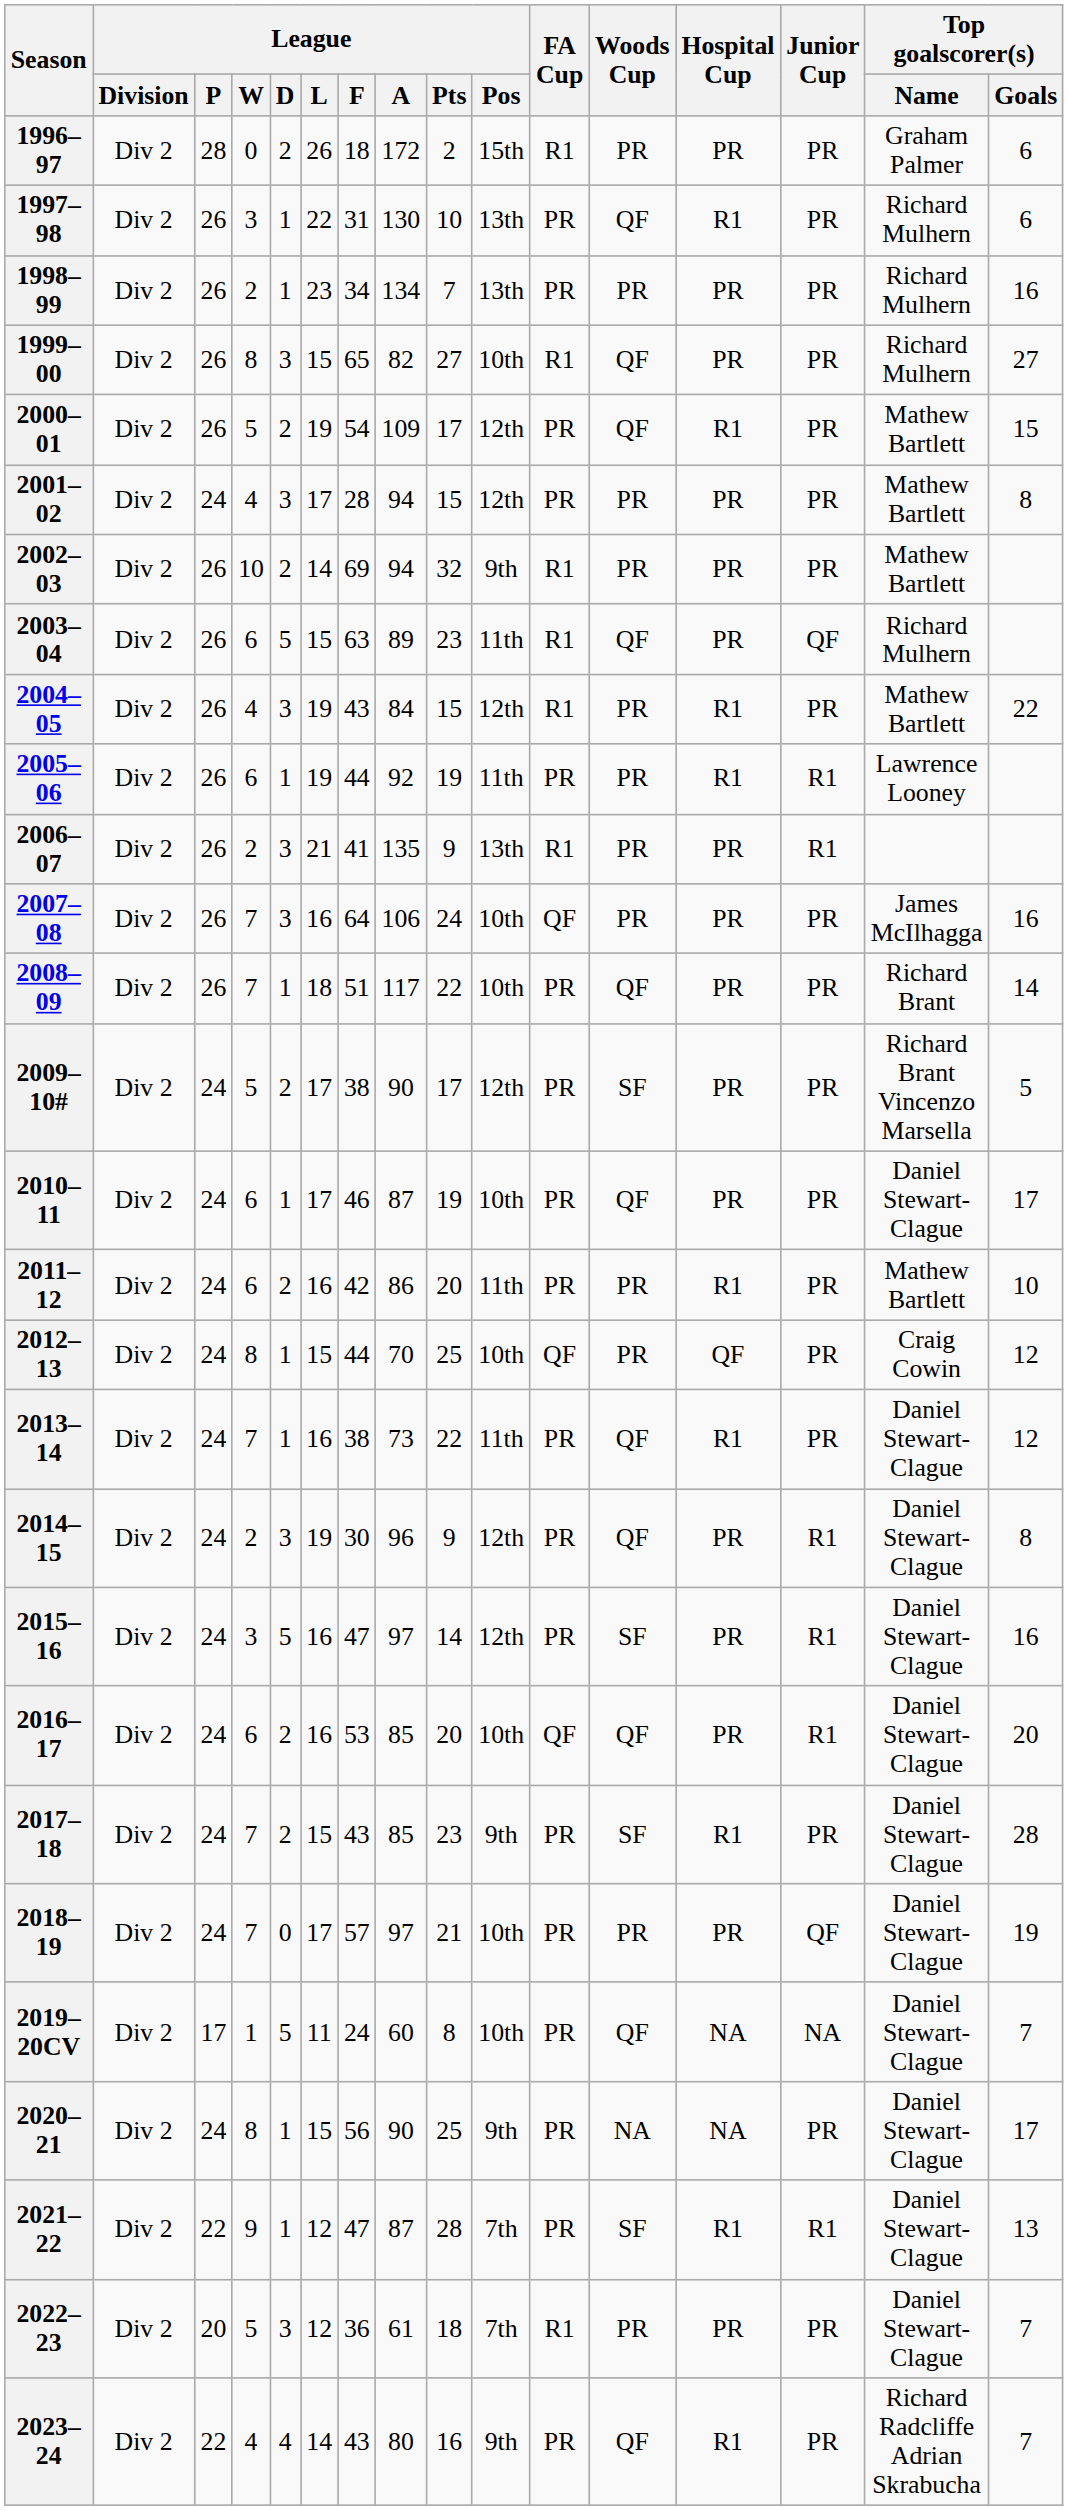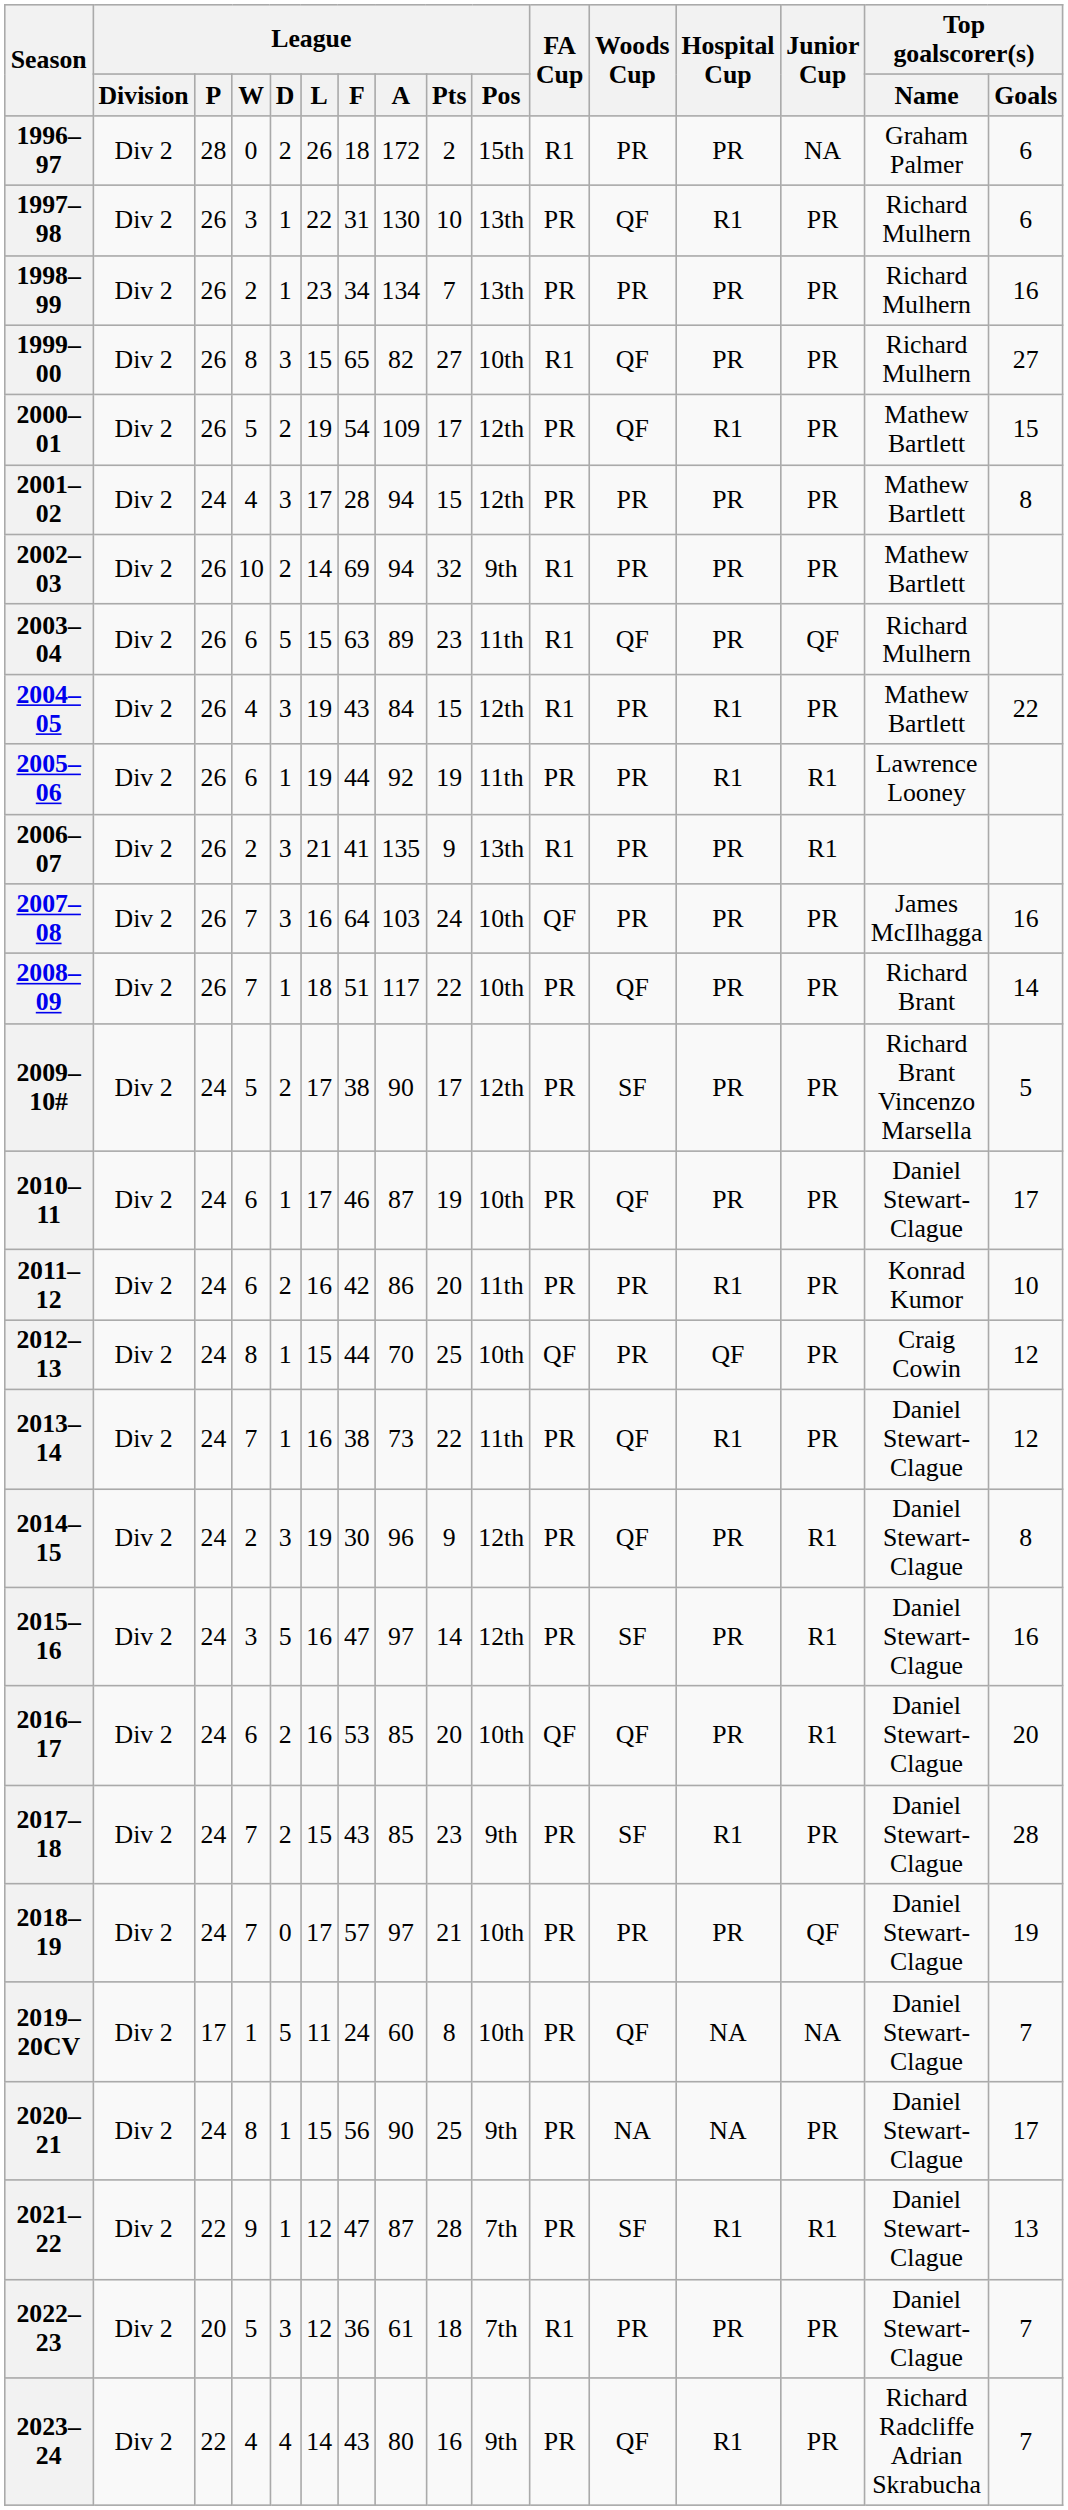1996–97 | Junior Cup: PR -> NA
2007–08 | League / A: 106 -> 103
2011–12 | Top goalscorer(s) / Name: Mathew Bartlett -> Konrad Kumor
